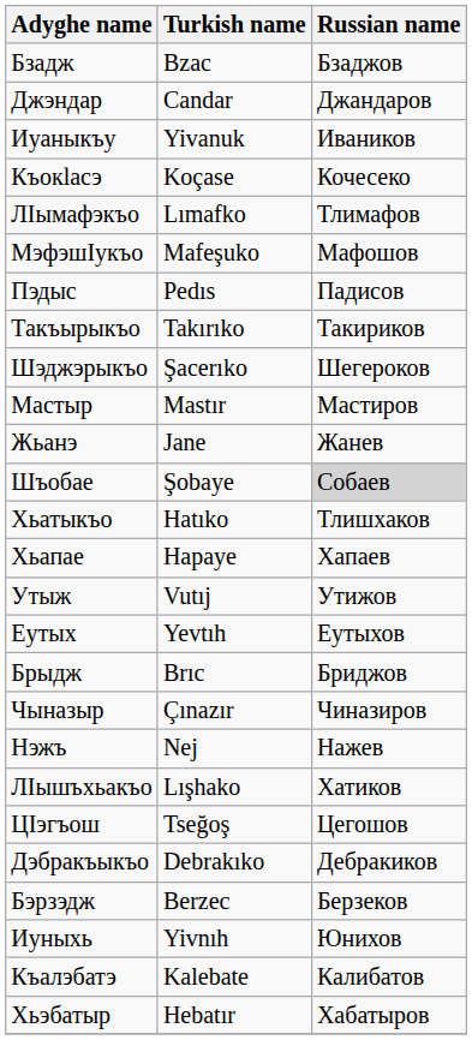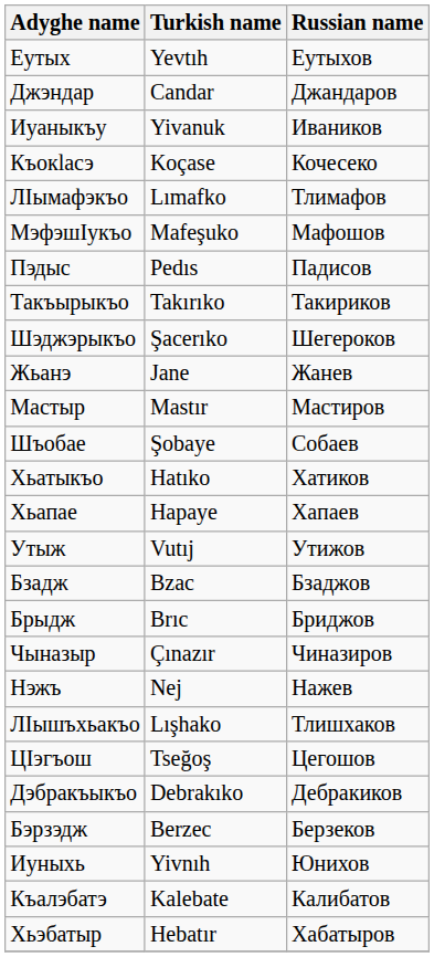rows swapped: Бзадж <-> Еутых
rows swapped: Жьанэ <-> Мастыр
Шъобае | Russian name: lightgrey background -> no background
Хьатыкъо | Russian name: Тлишхаков -> Хатиков
ЛIышъхьакъо | Russian name: Хатиков -> Тлишхаков
